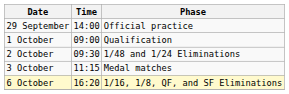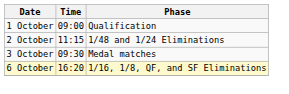- row: 29 September | 14:00 | Official practice
2 October | Time: 09:30 -> 11:15
3 October | Time: 11:15 -> 09:30
